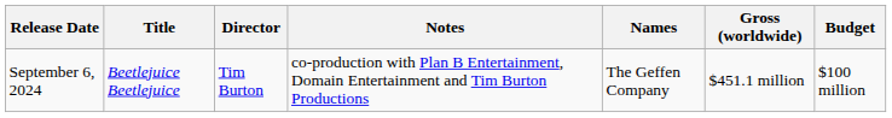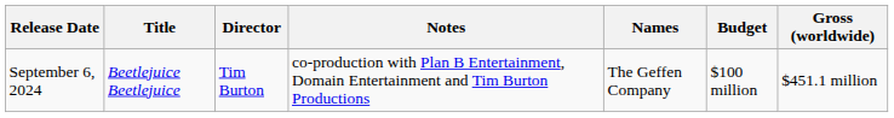columns swapped: Budget <-> Gross (worldwide)
